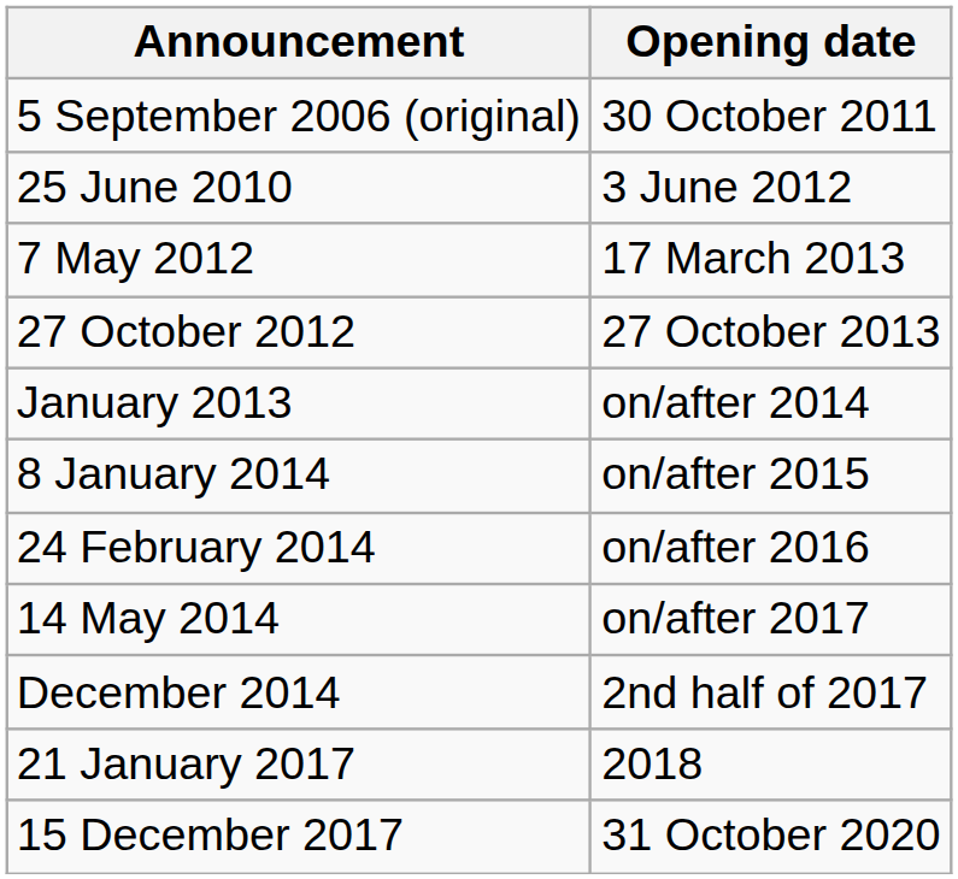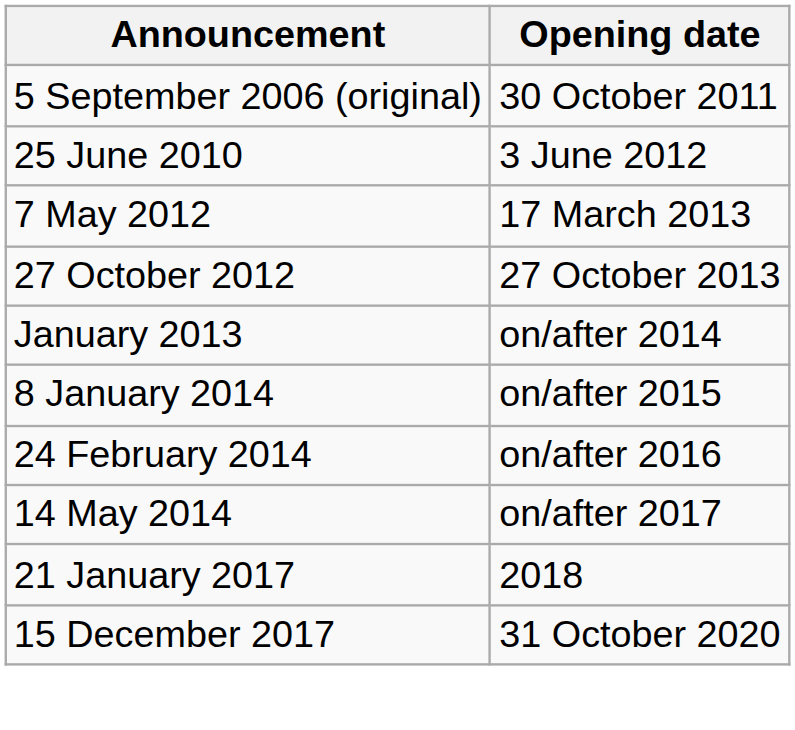- row: December 2014 | 2nd half of 2017
